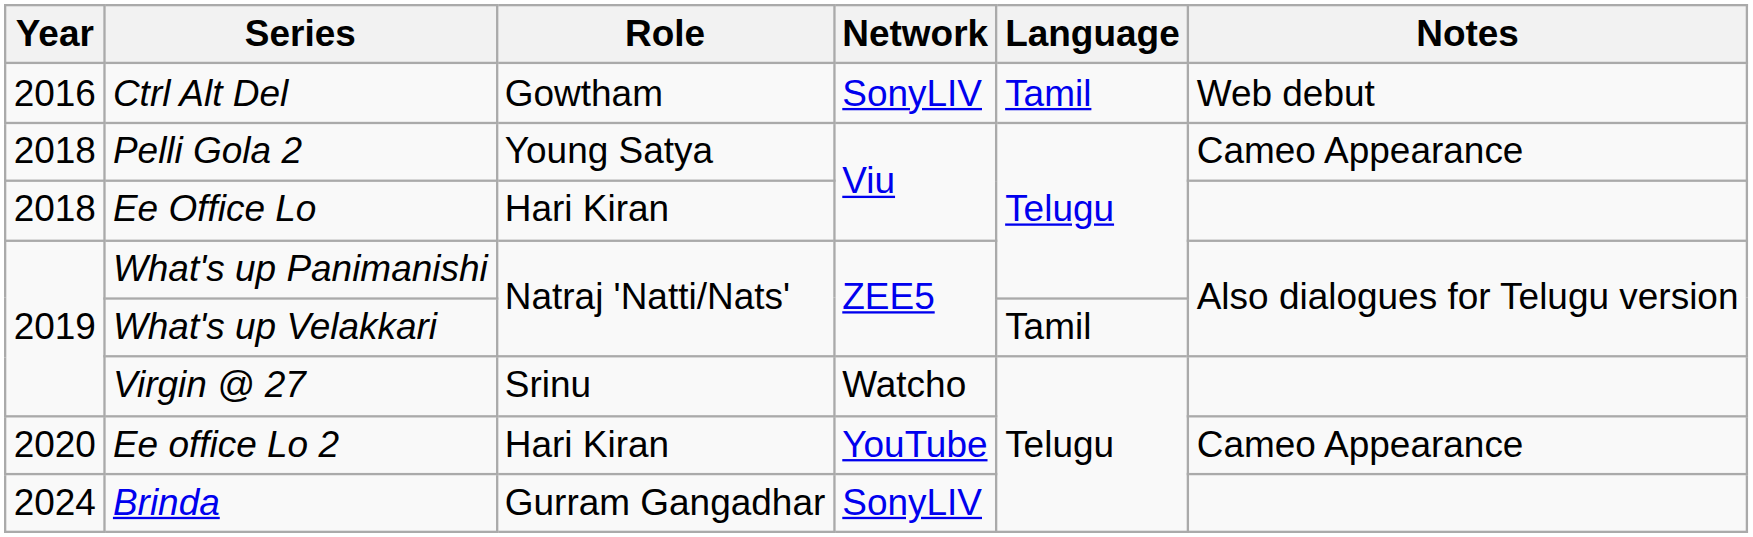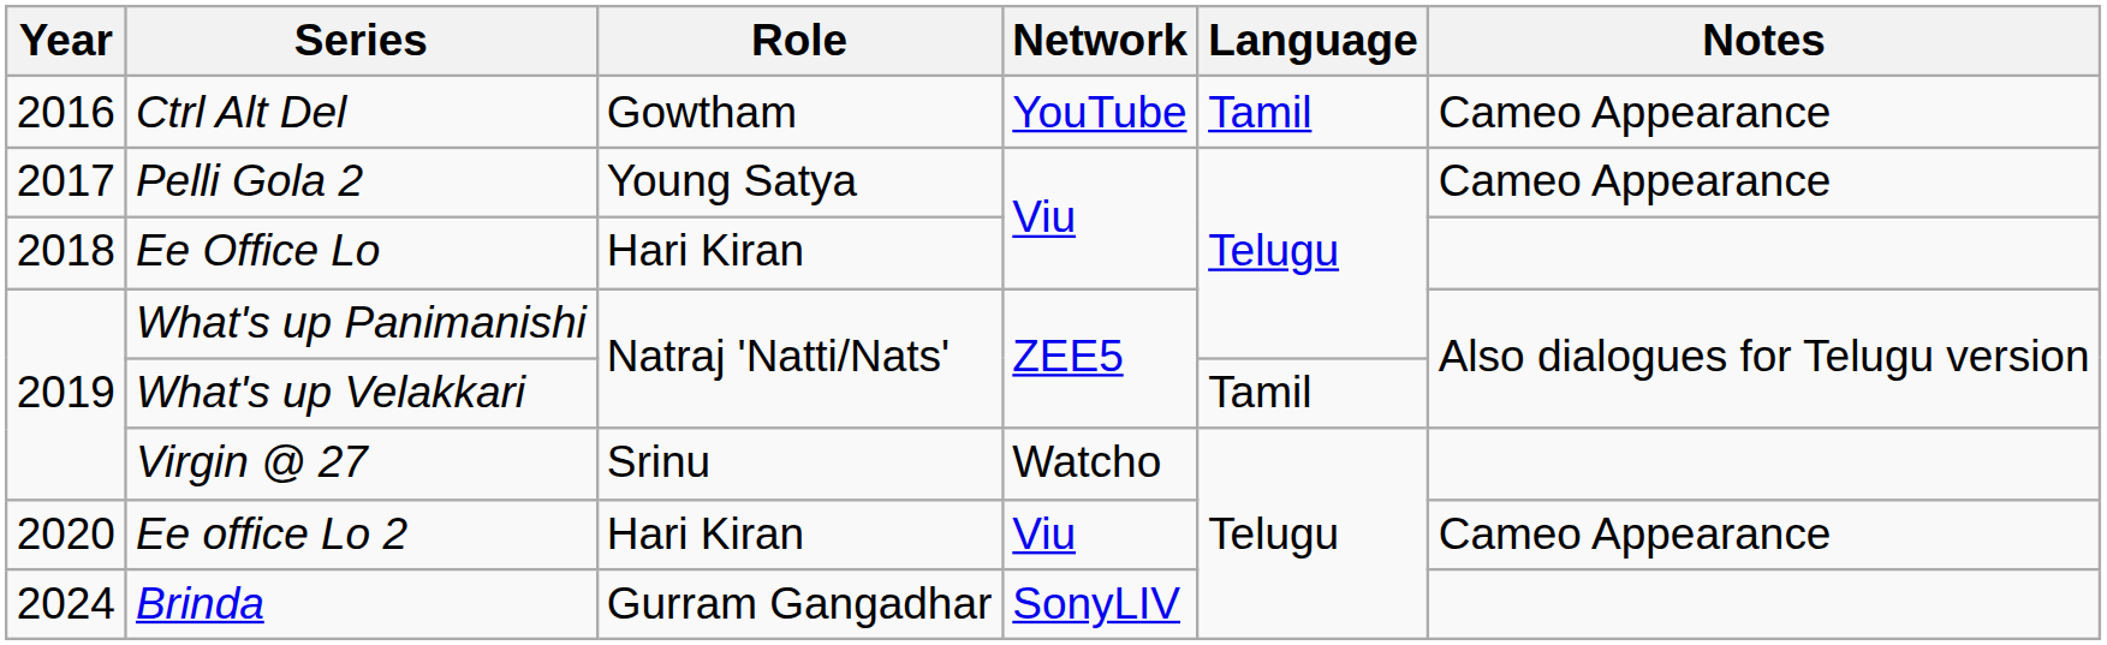Ctrl Alt Del | Network: SonyLIV -> YouTube
Ctrl Alt Del | Notes: Web debut -> Cameo Appearance
Pelli Gola 2 | Year: 2018 -> 2017
Ee office Lo 2 | Network: YouTube -> Viu
